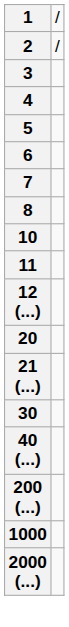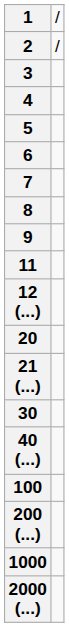+ row: 9
- row: 10
+ row: 100
